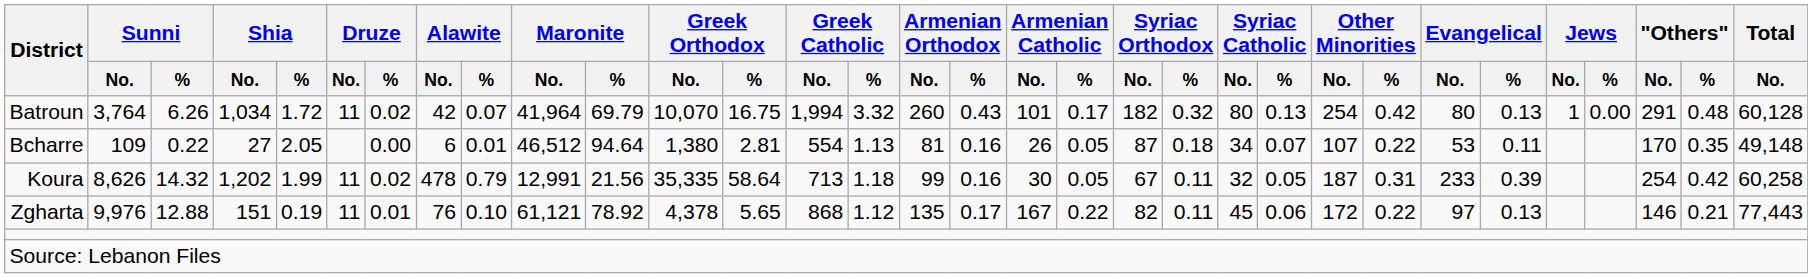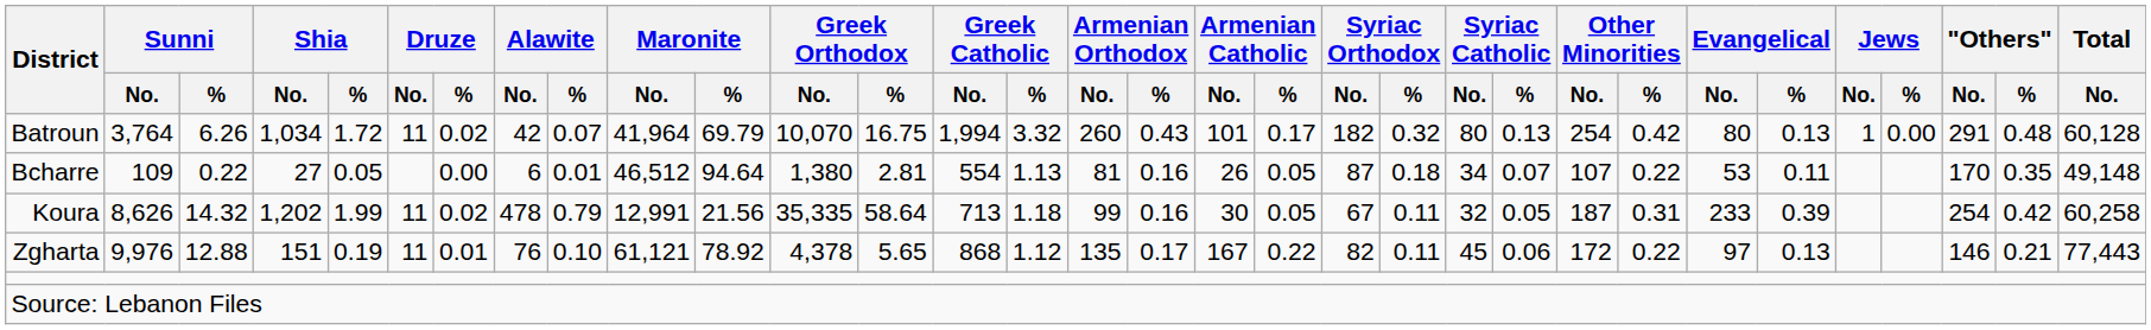Bcharre | Shia / %: 2.05 -> 0.05
